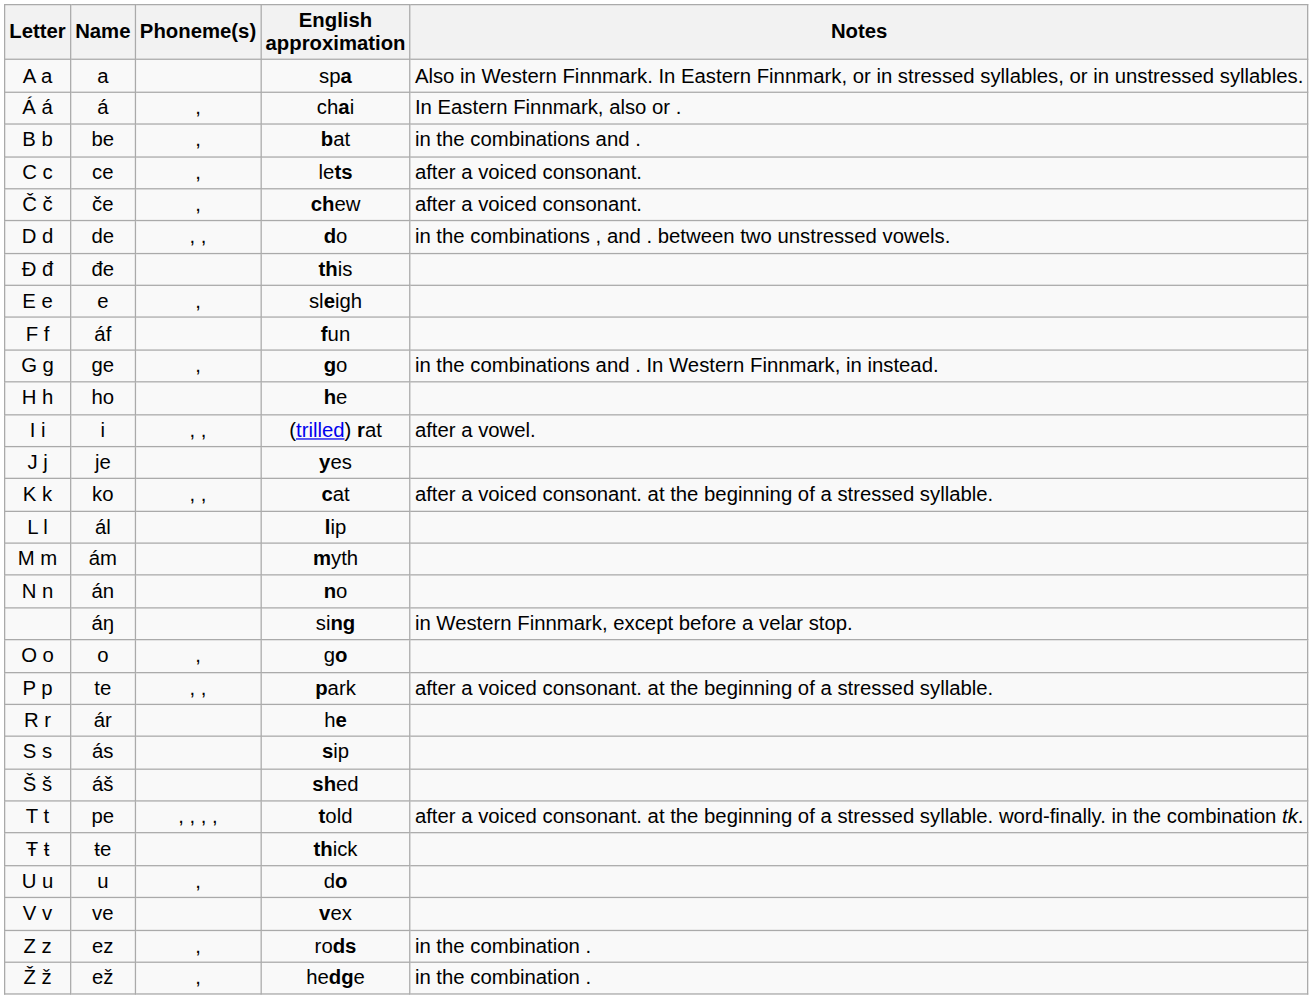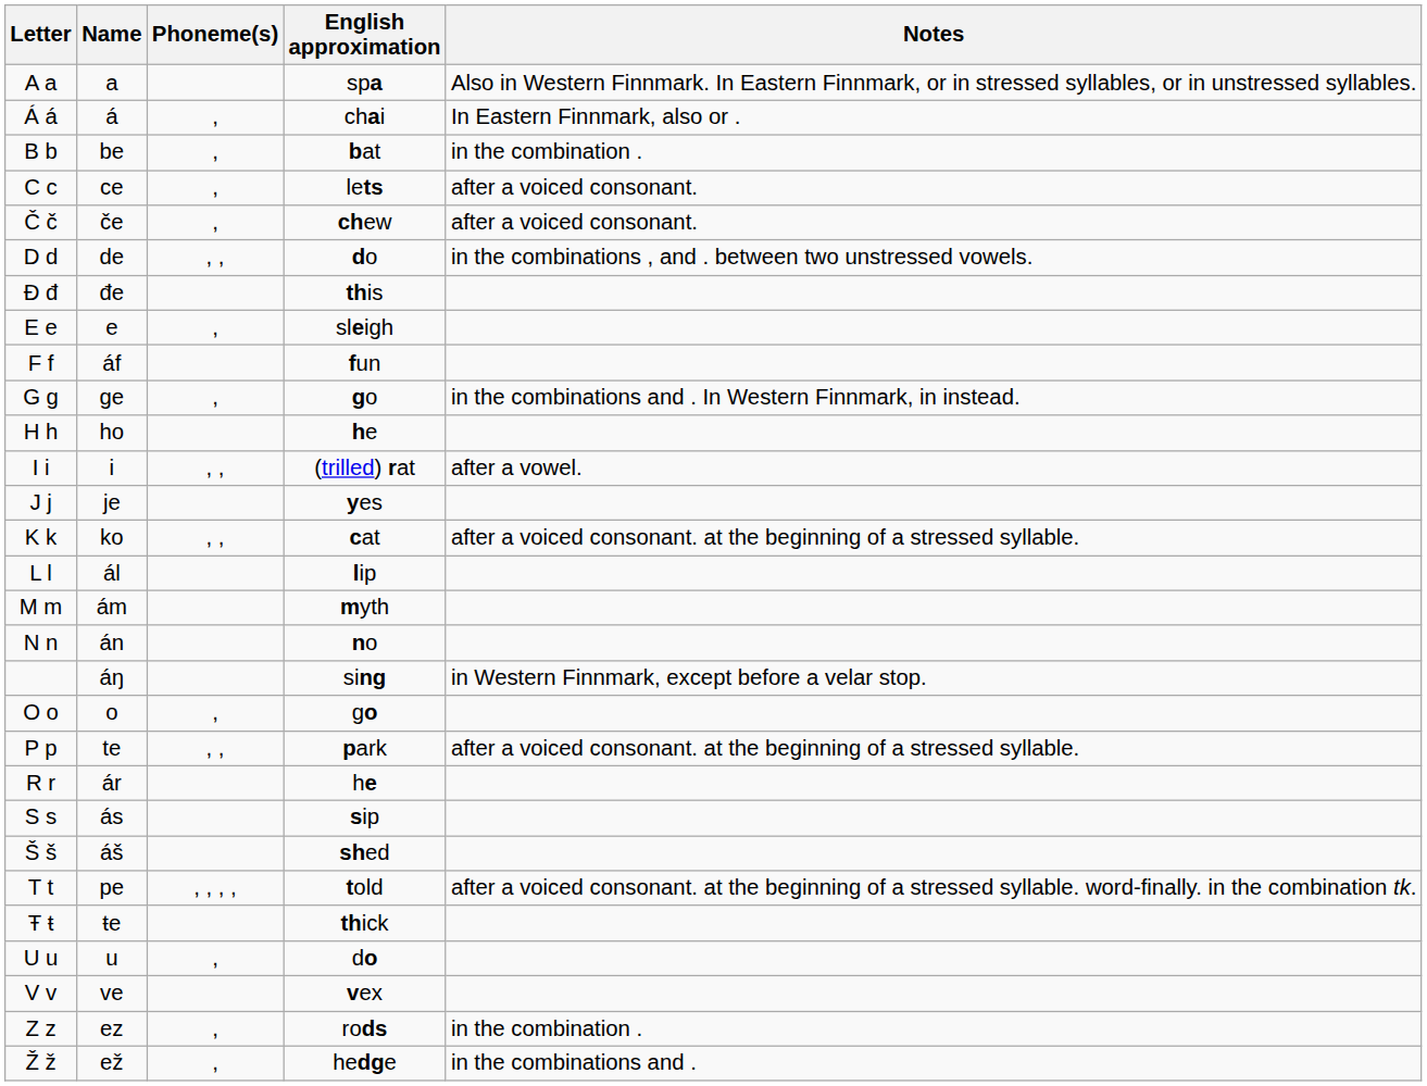B b | Notes: in the combinations and . -> in the combination .
Ž ž | Notes: in the combination . -> in the combinations and .
